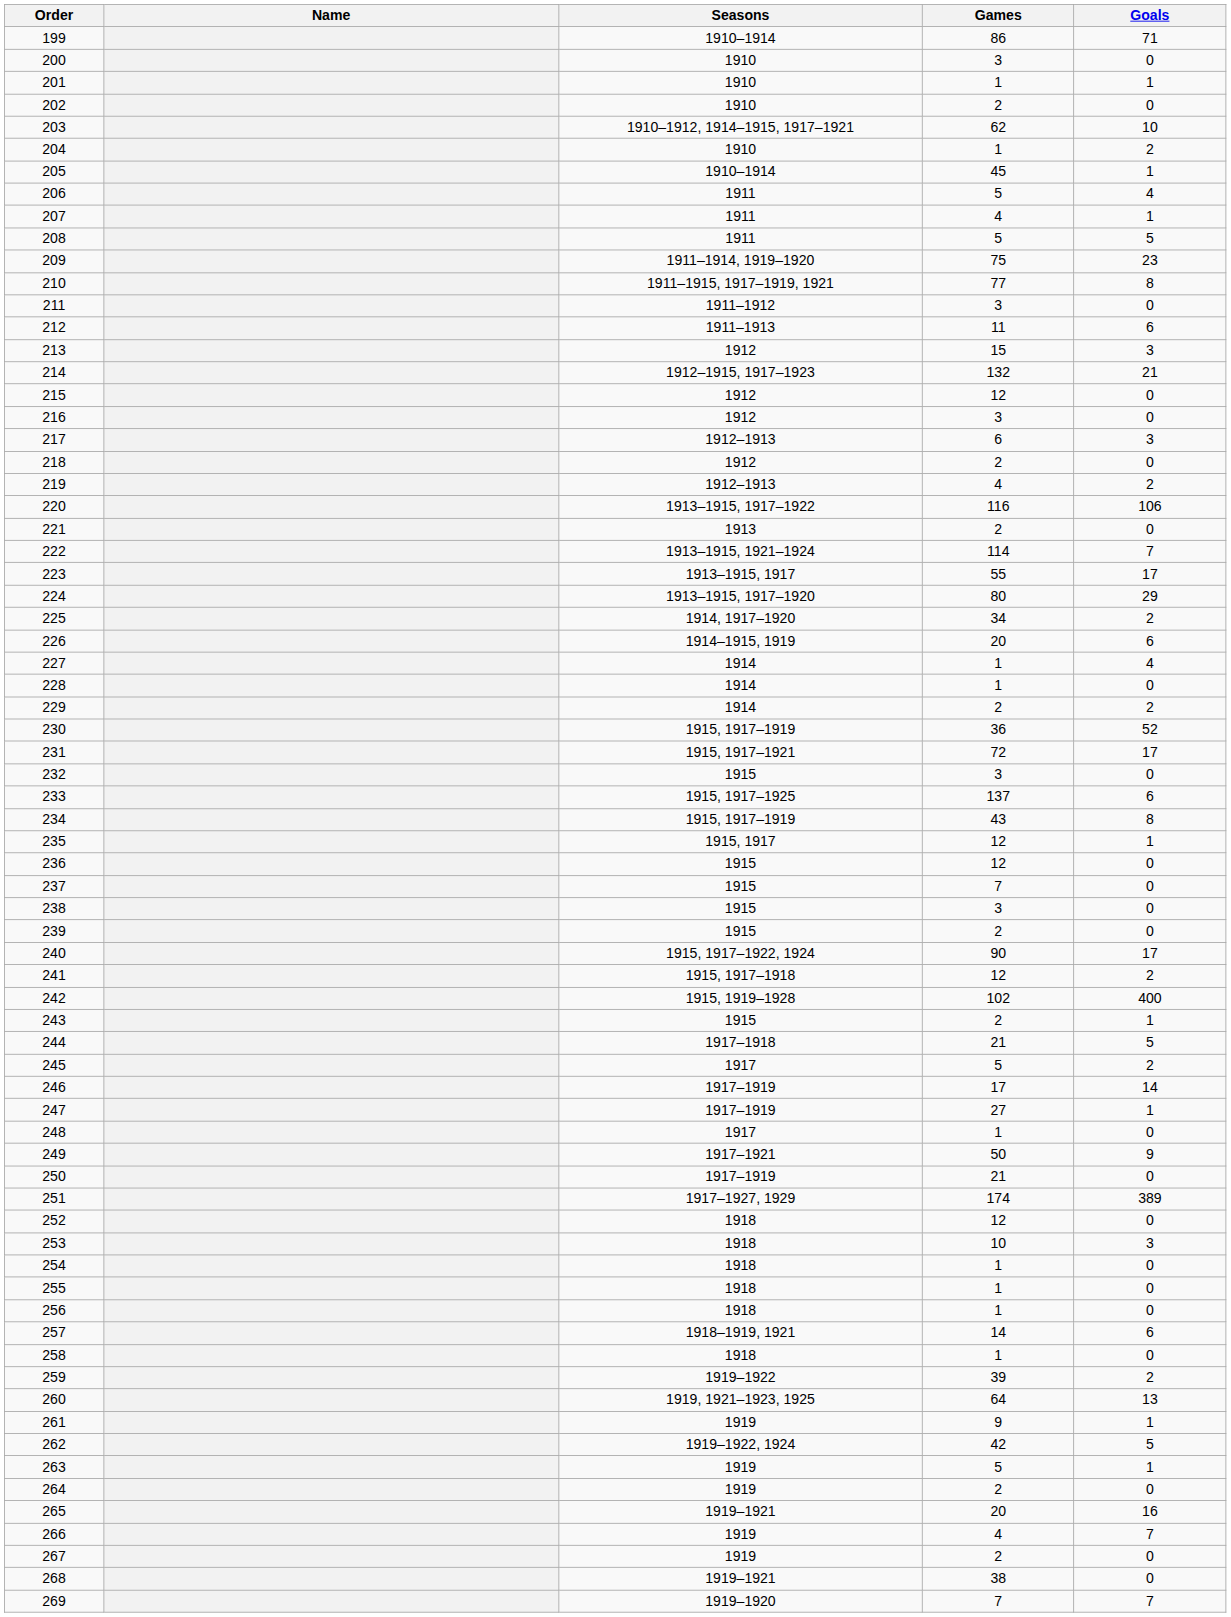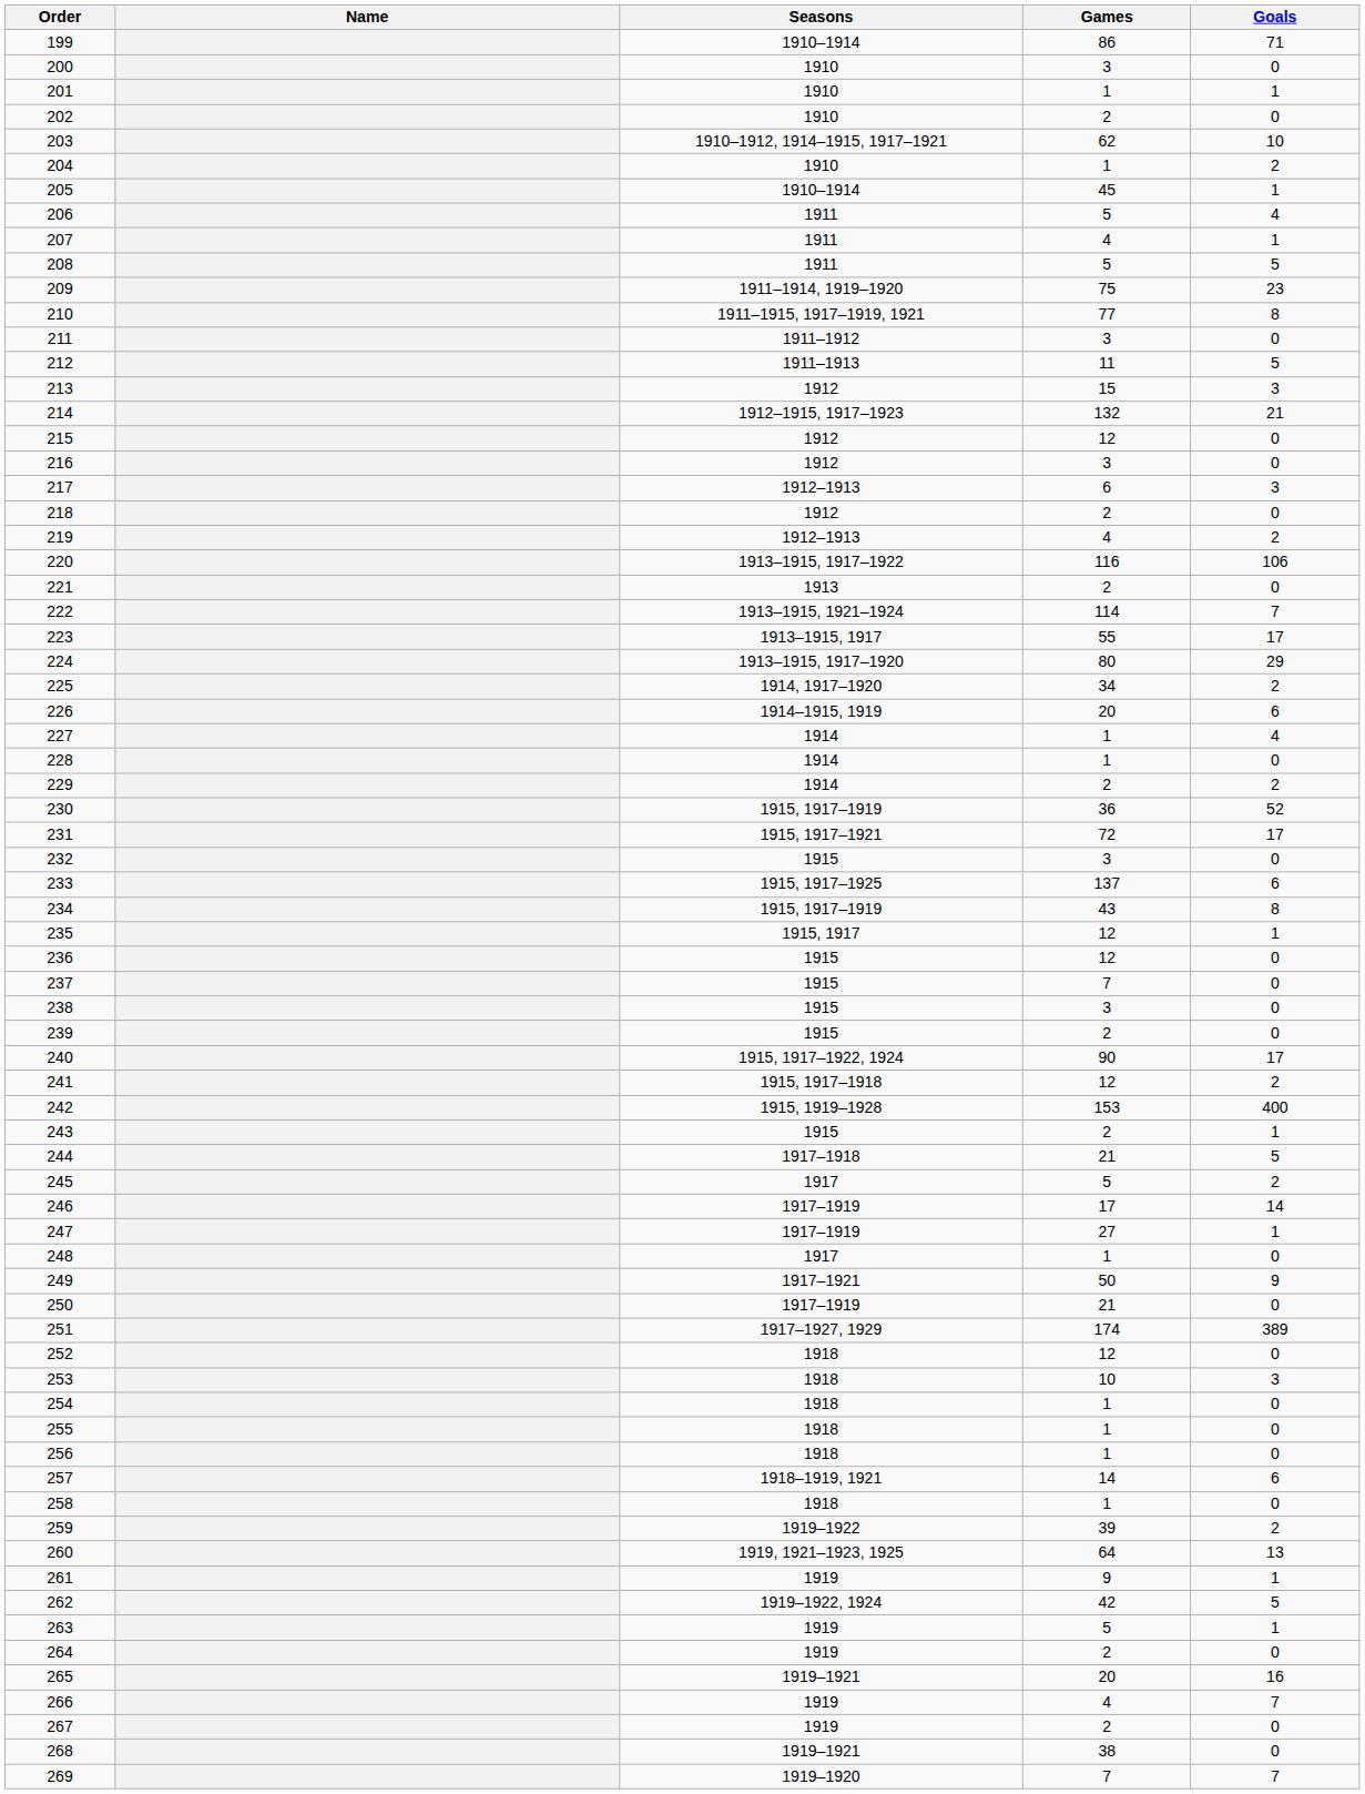212 | Goals: 6 -> 5
242 | Games: 102 -> 153
